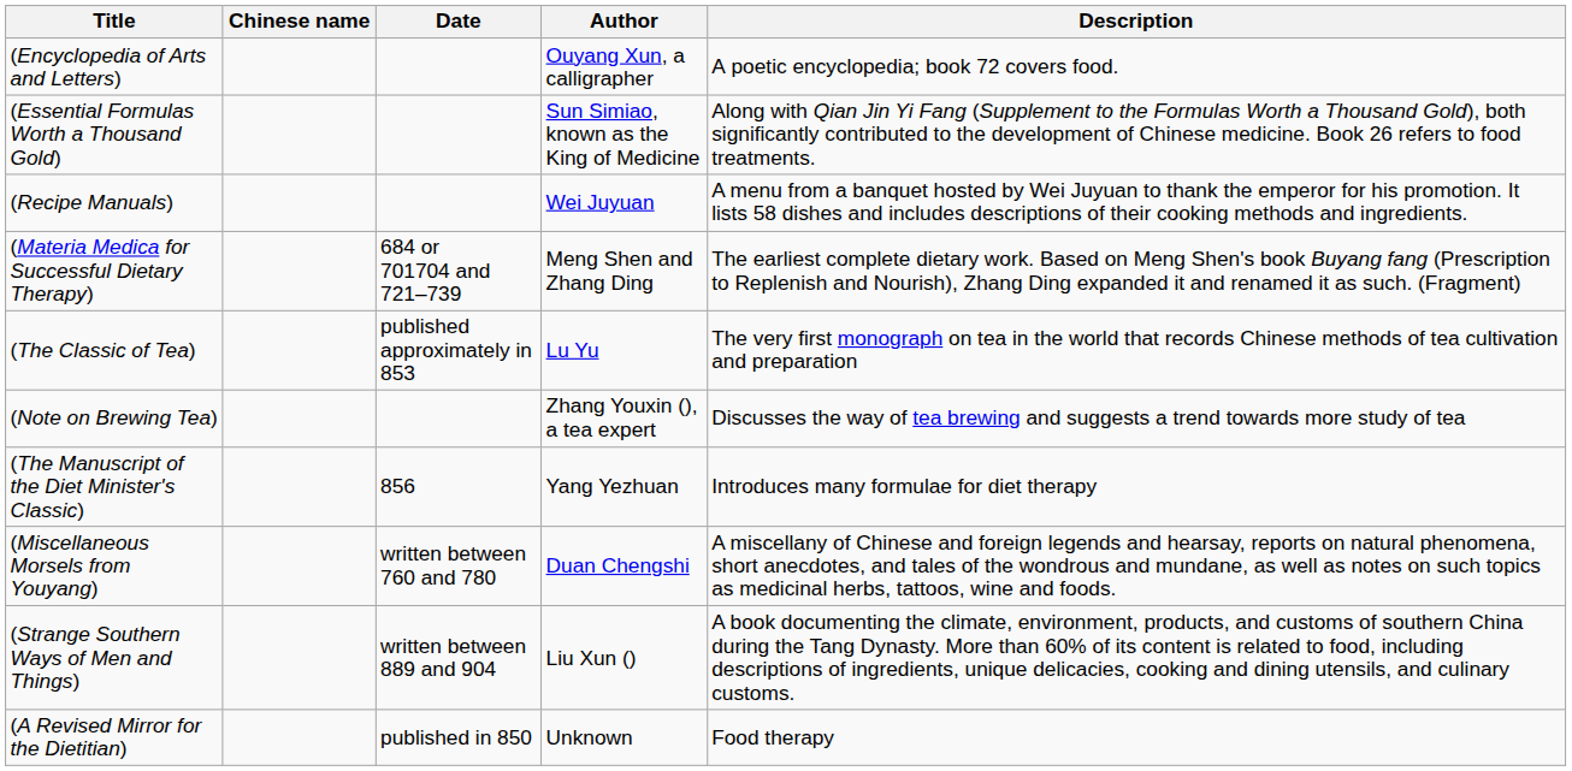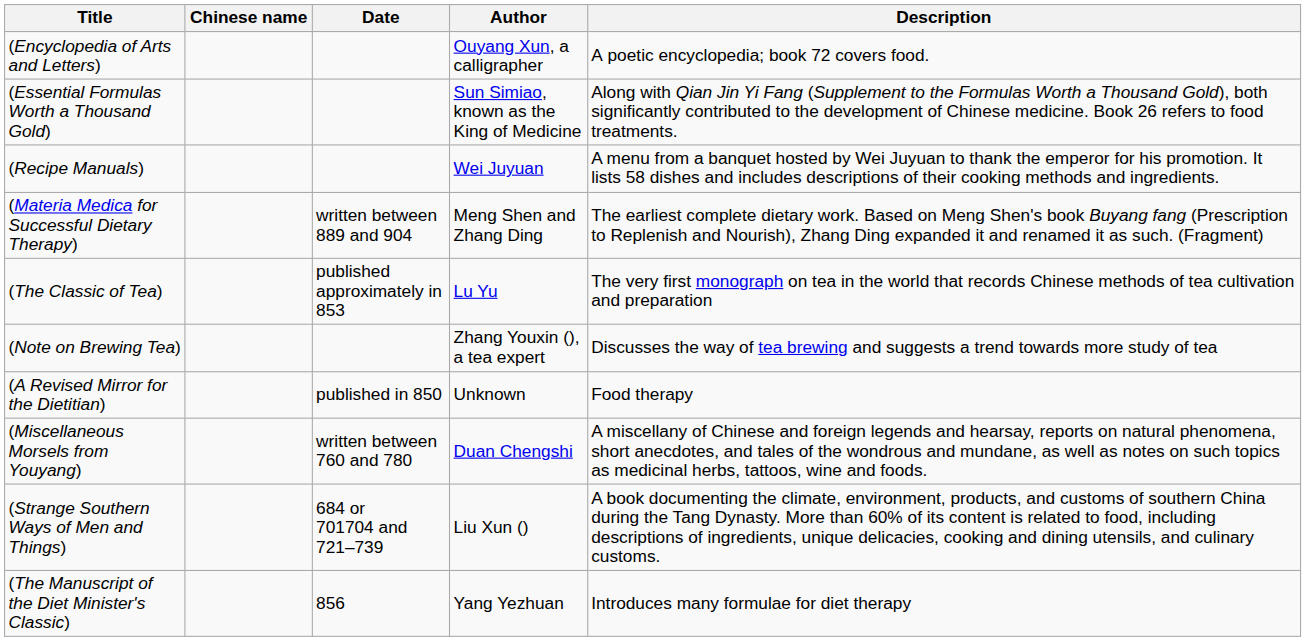(Materia Medica for Successful Dietary Therapy) | Date: 684 or 701704 and 721–739 -> written between 889 and 904
rows swapped: (A Revised Mirror for the Dietitian) <-> (The Manuscript of the Diet Minister's Classic)
(Strange Southern Ways of Men and Things) | Date: written between 889 and 904 -> 684 or 701704 and 721–739
